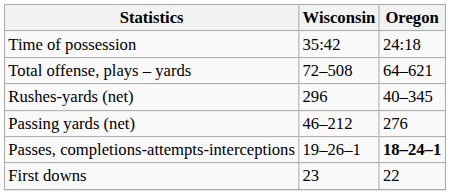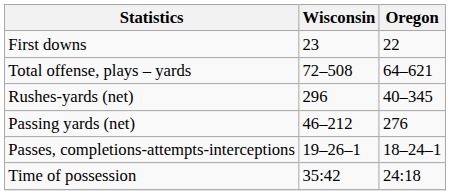rows swapped: First downs <-> Time of possession
Passes, completions-attempts-interceptions | Oregon: bold -> normal
